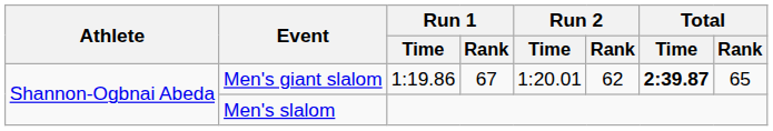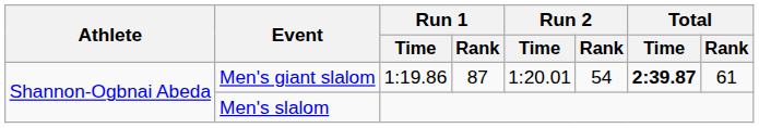Men's giant slalom | Run 1 / Rank: 67 -> 87
Men's giant slalom | Run 2 / Rank: 62 -> 54
Men's giant slalom | Total / Rank: 65 -> 61
